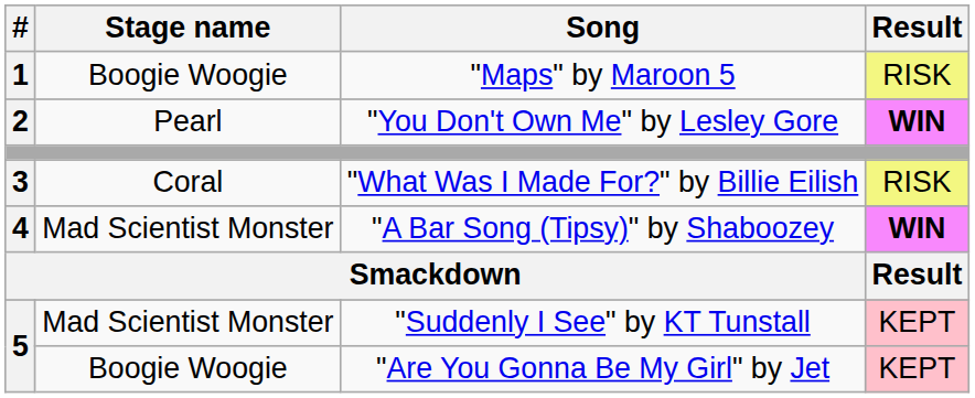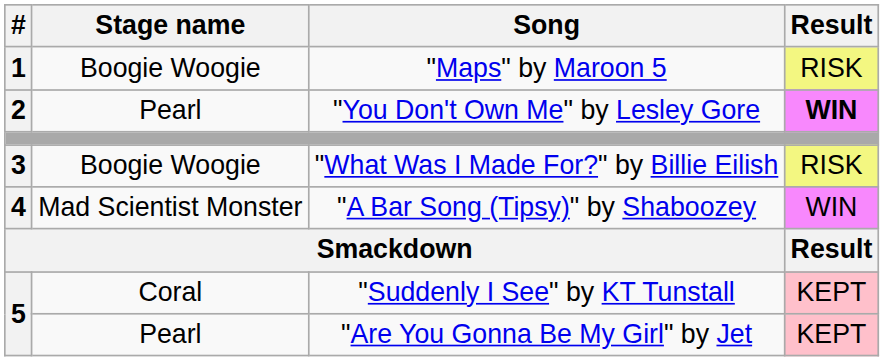"What Was I Made For?" by Billie Eilish | Stage name: Coral -> Boogie Woogie
"A Bar Song (Tipsy)" by Shaboozey | Result: bold -> normal
"Suddenly I See" by KT Tunstall | Stage name: Mad Scientist Monster -> Coral
"Are You Gonna Be My Girl" by Jet | Stage name: Boogie Woogie -> Pearl
